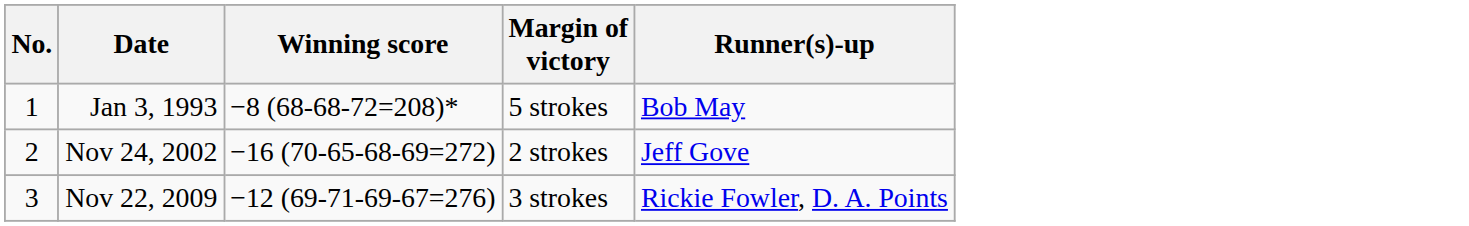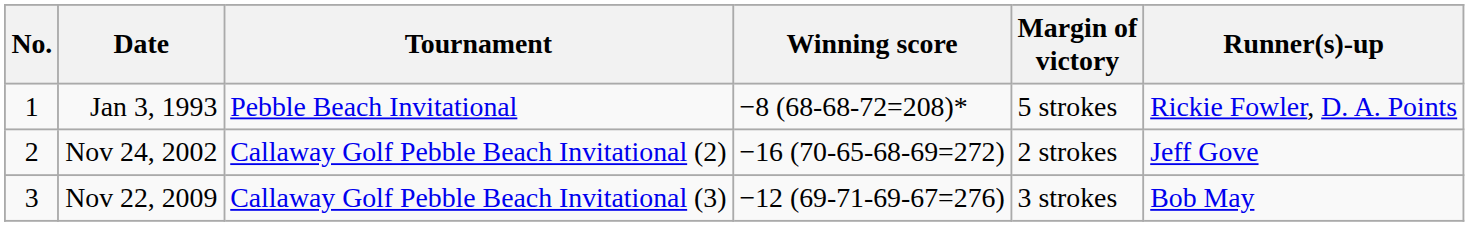+ column: Tournament | Pebble Beach Invitational | Callaway Golf Pebble Beach Invitational (2) | Callaway Golf Pebble Beach Invitational (3)
Jan 3, 1993 | Runner(s)-up: Bob May -> Rickie Fowler, D. A. Points
Nov 22, 2009 | Runner(s)-up: Rickie Fowler, D. A. Points -> Bob May
